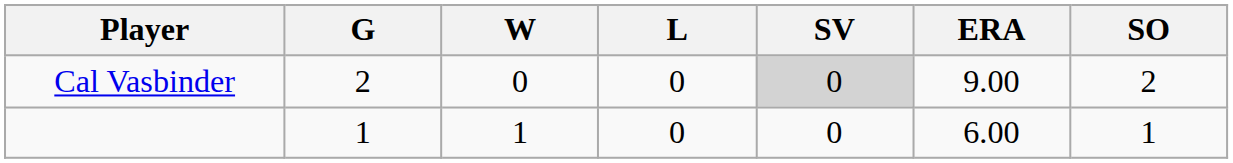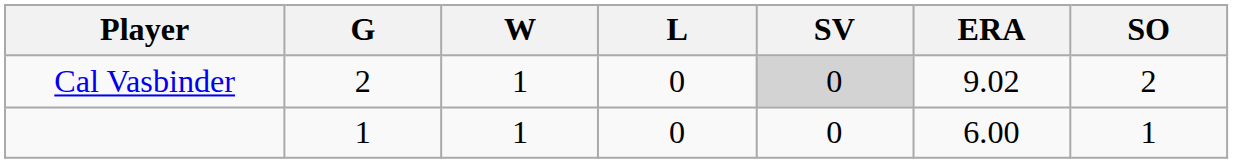Cal Vasbinder | W: 0 -> 1
Cal Vasbinder | ERA: 9.00 -> 9.02
